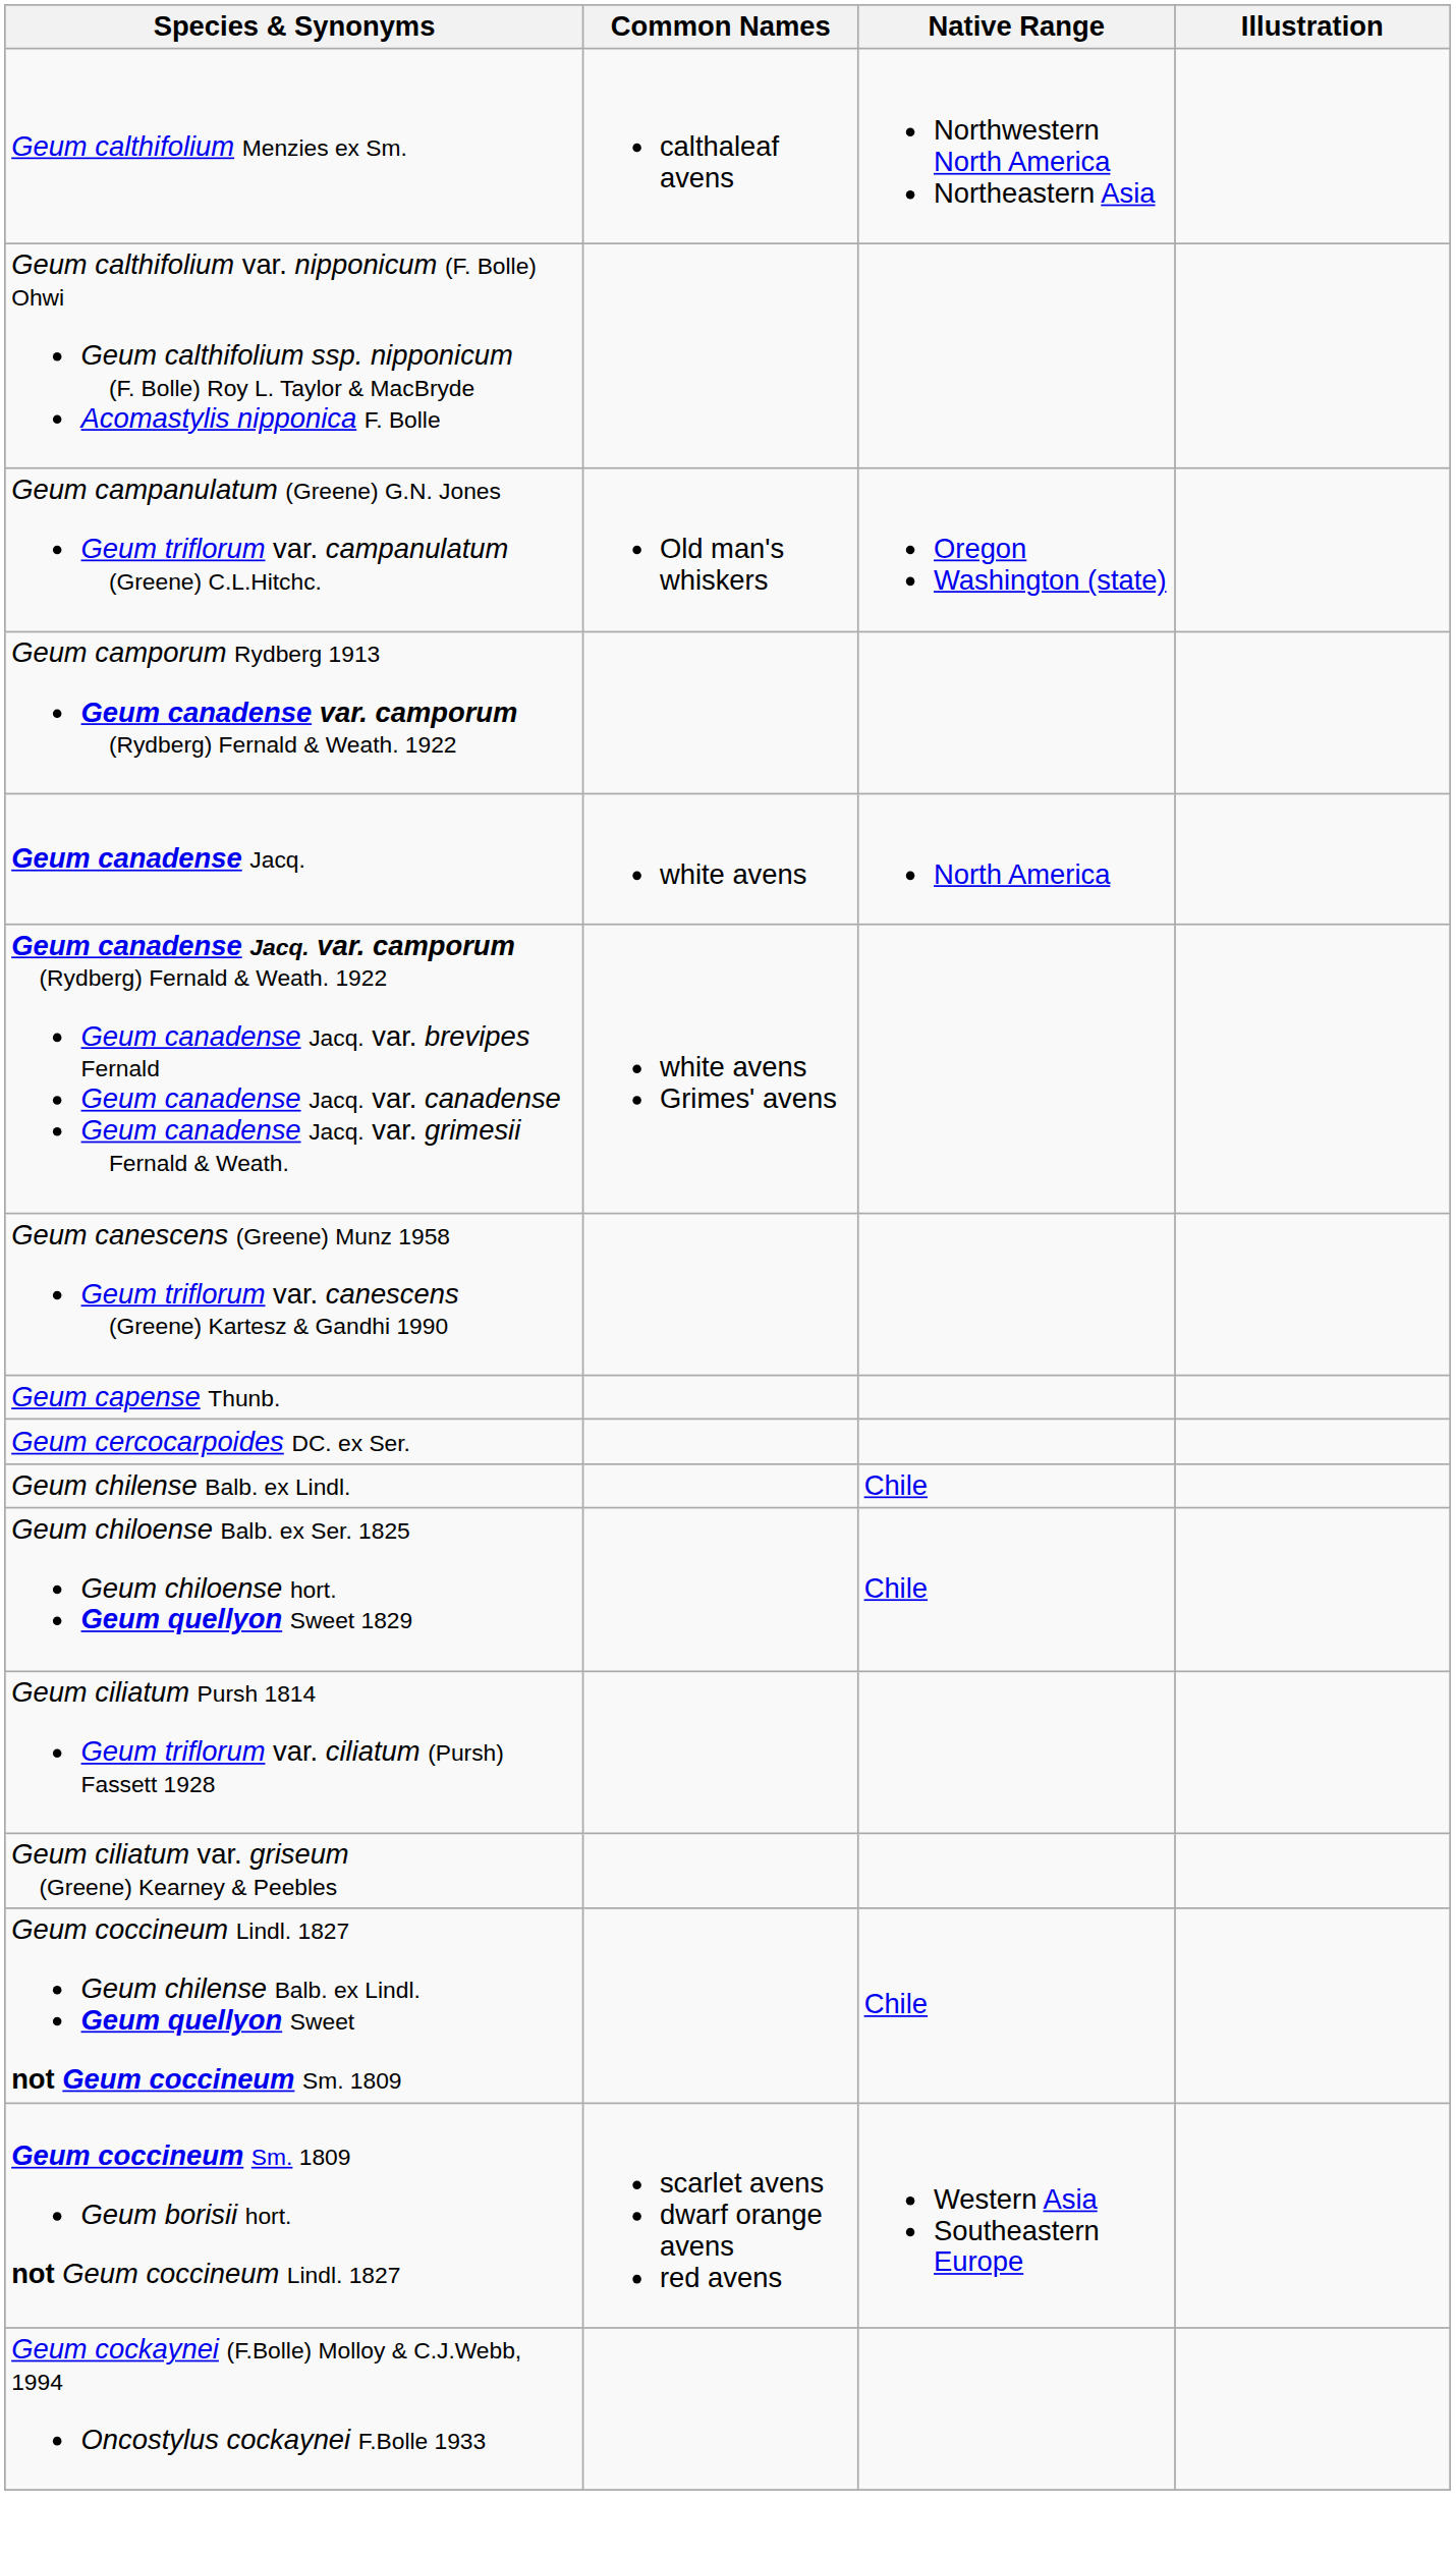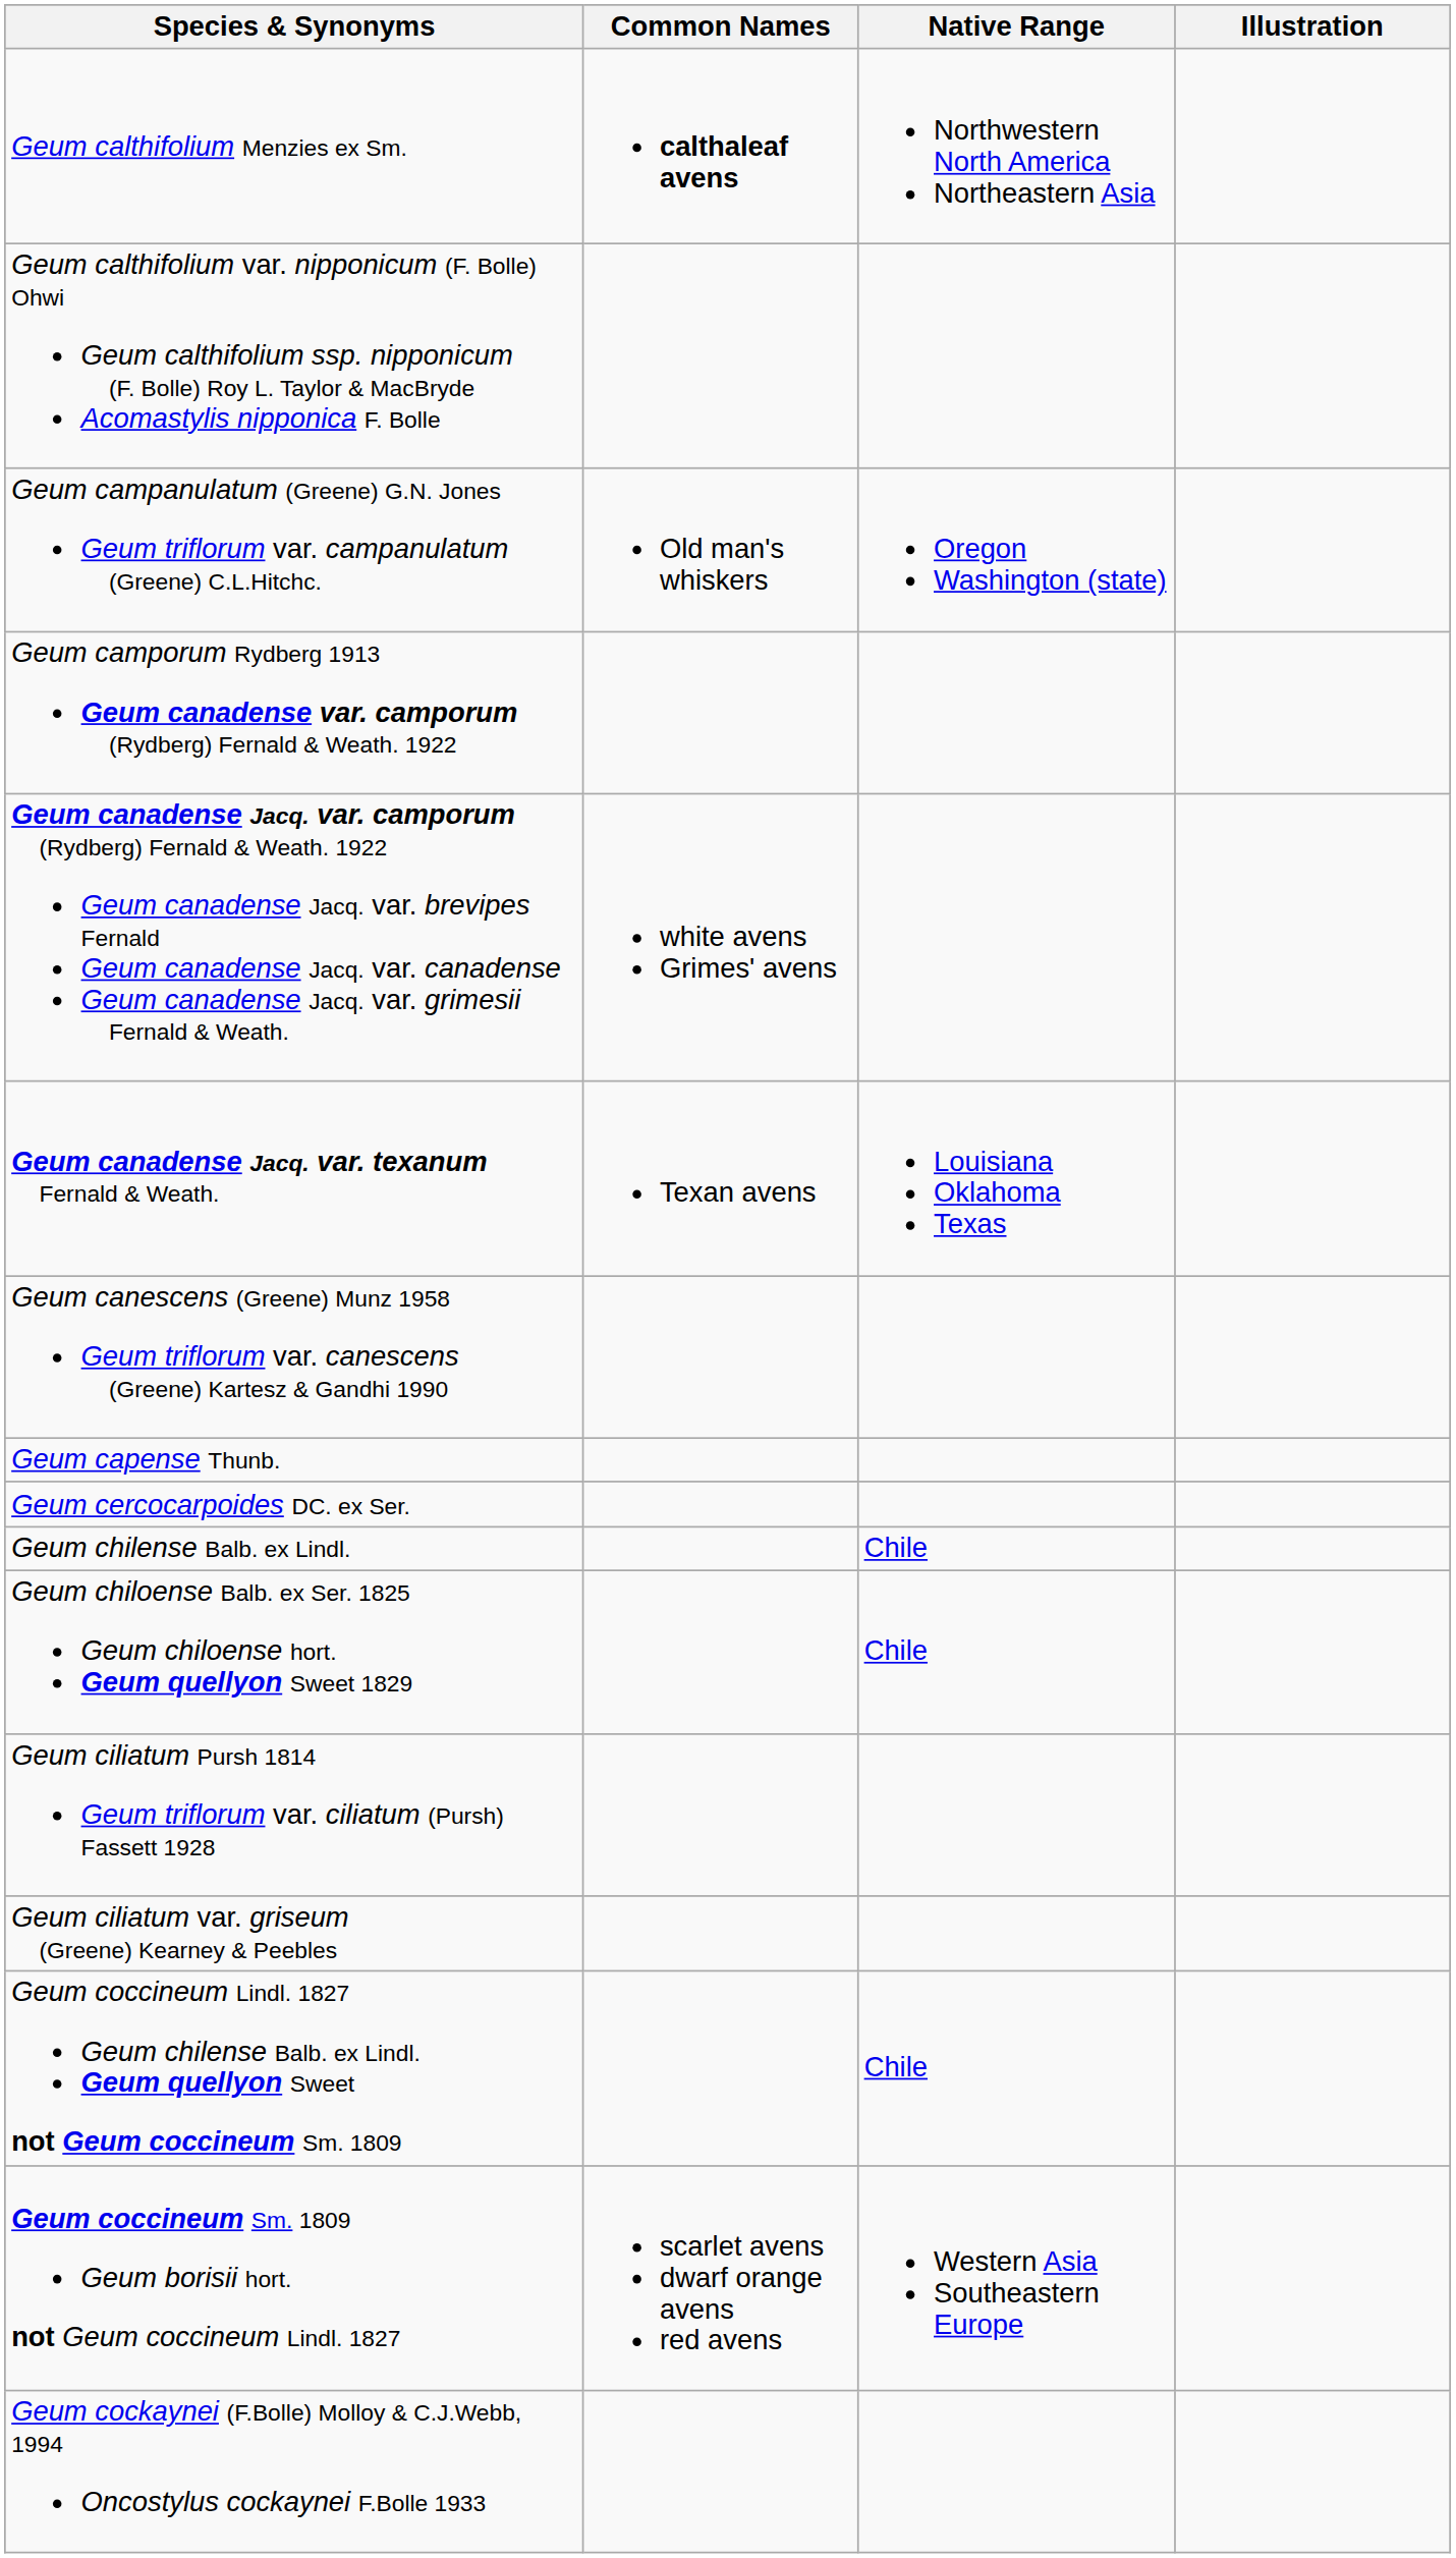Geum calthifolium Menzies ex Sm. | Common Names: normal -> bold
- row: Geum canadense Jacq. | white avens | North America
+ row: Geum canadense Jacq. var. texanum Fernald & Weath. | Texan avens | Louisiana Oklahoma Texas
